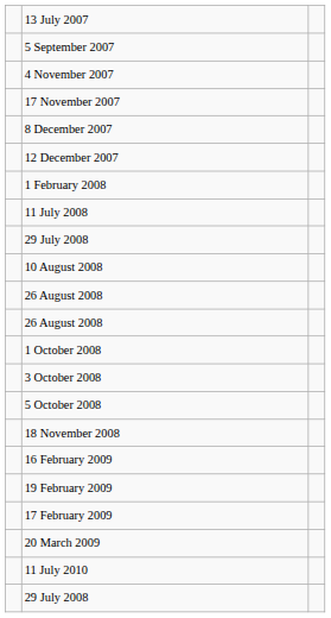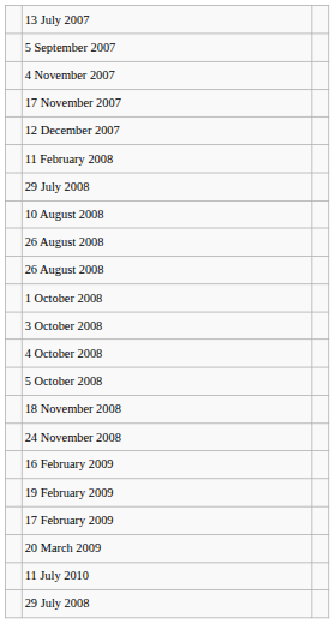- row: 8 December 2007
- row: 1 February 2008
+ row: 11 February 2008
- row: 11 July 2008
+ row: 4 October 2008
+ row: 24 November 2008
